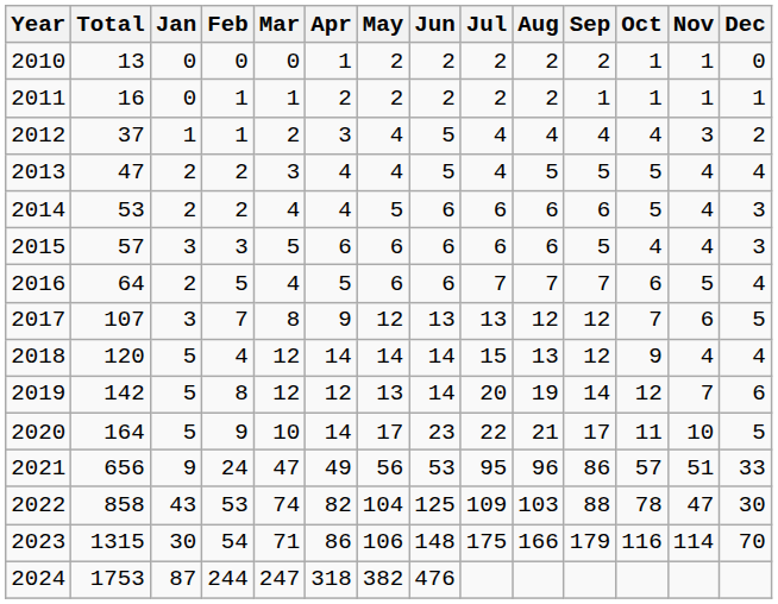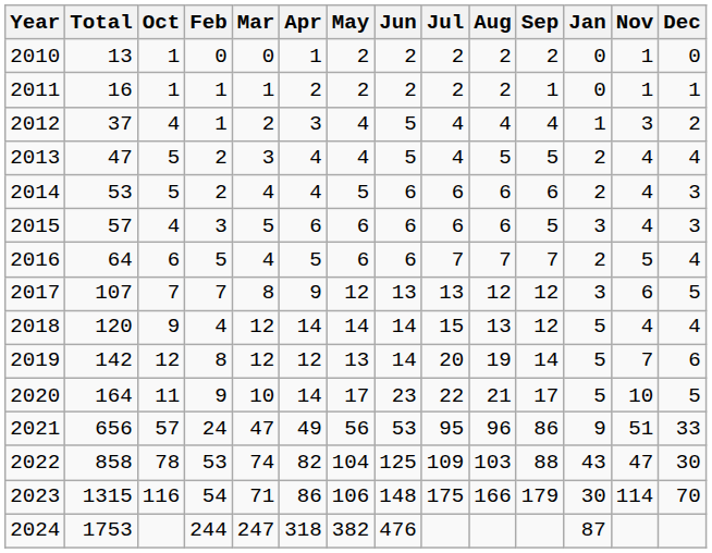columns swapped: Jan <-> Oct
